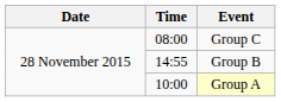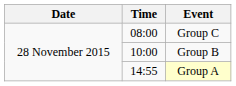Group B | Time: 14:55 -> 10:00
Group A | Time: 10:00 -> 14:55
